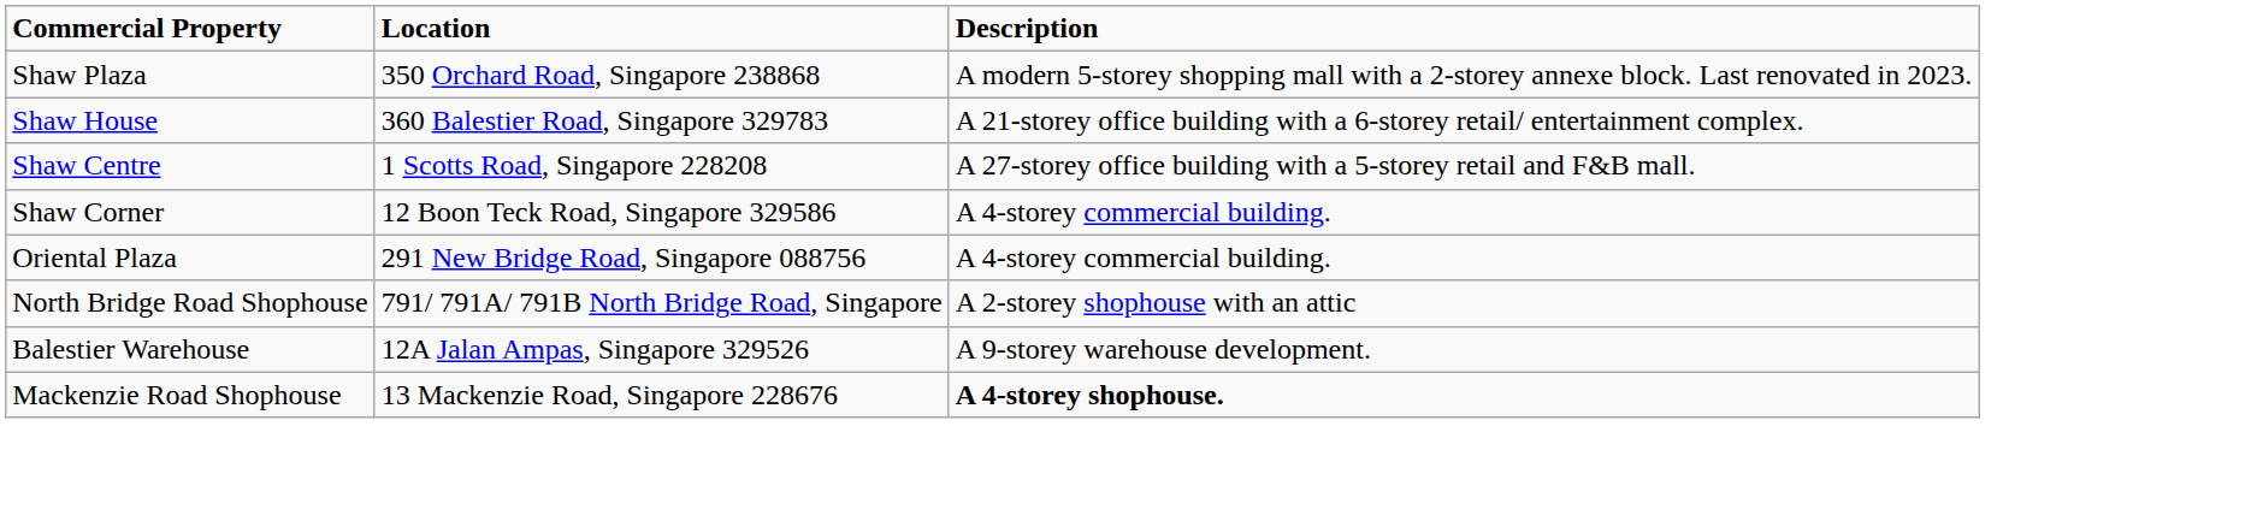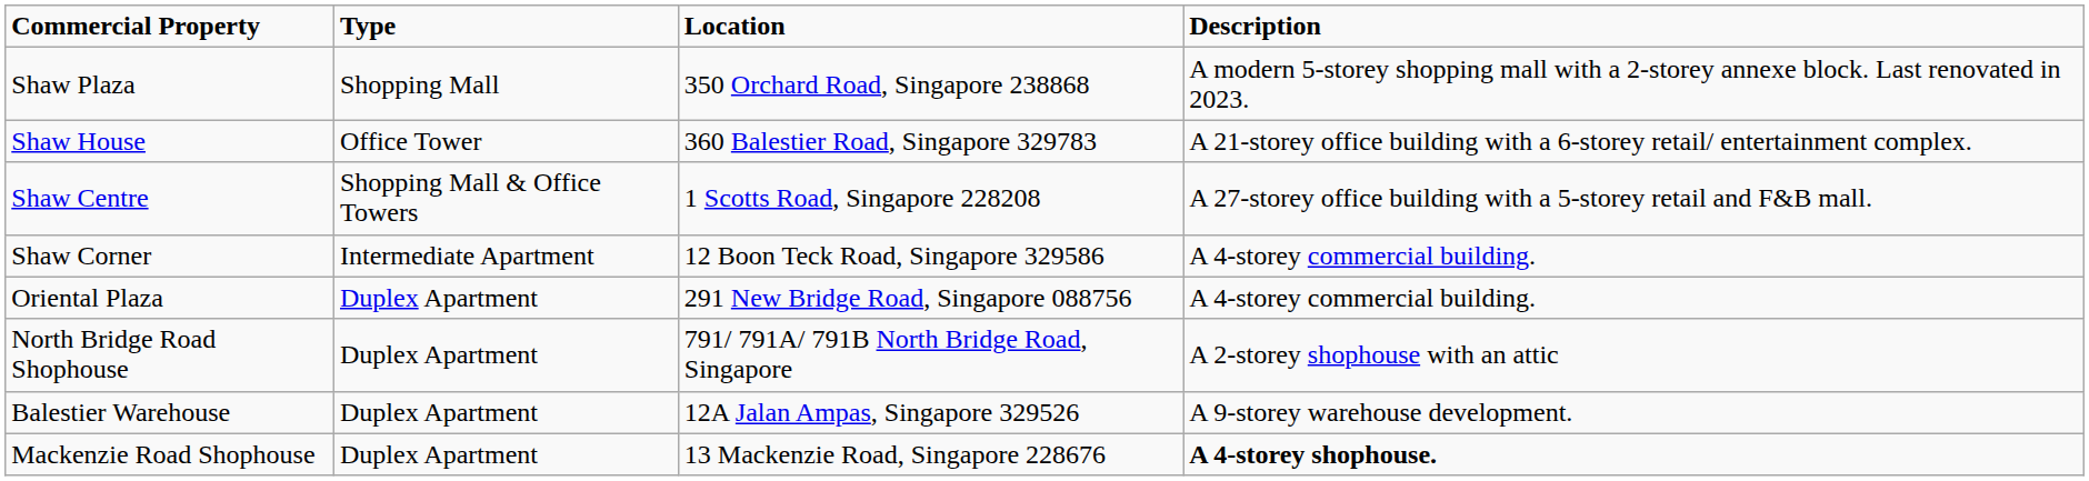+ column: Type | Shopping Mall | Office Tower | Shopping Mall & Office Towers | Intermediate Apartment | Duplex Apartment | Duplex Apartment | Duplex Apartment | Duplex Apartment
